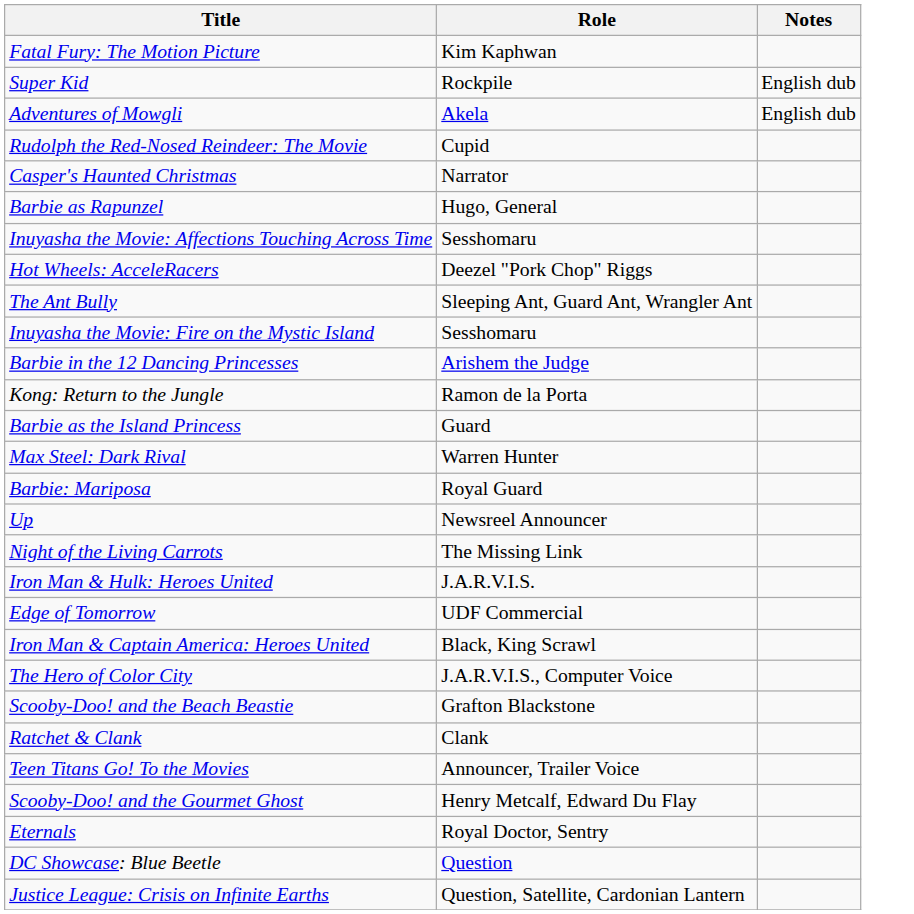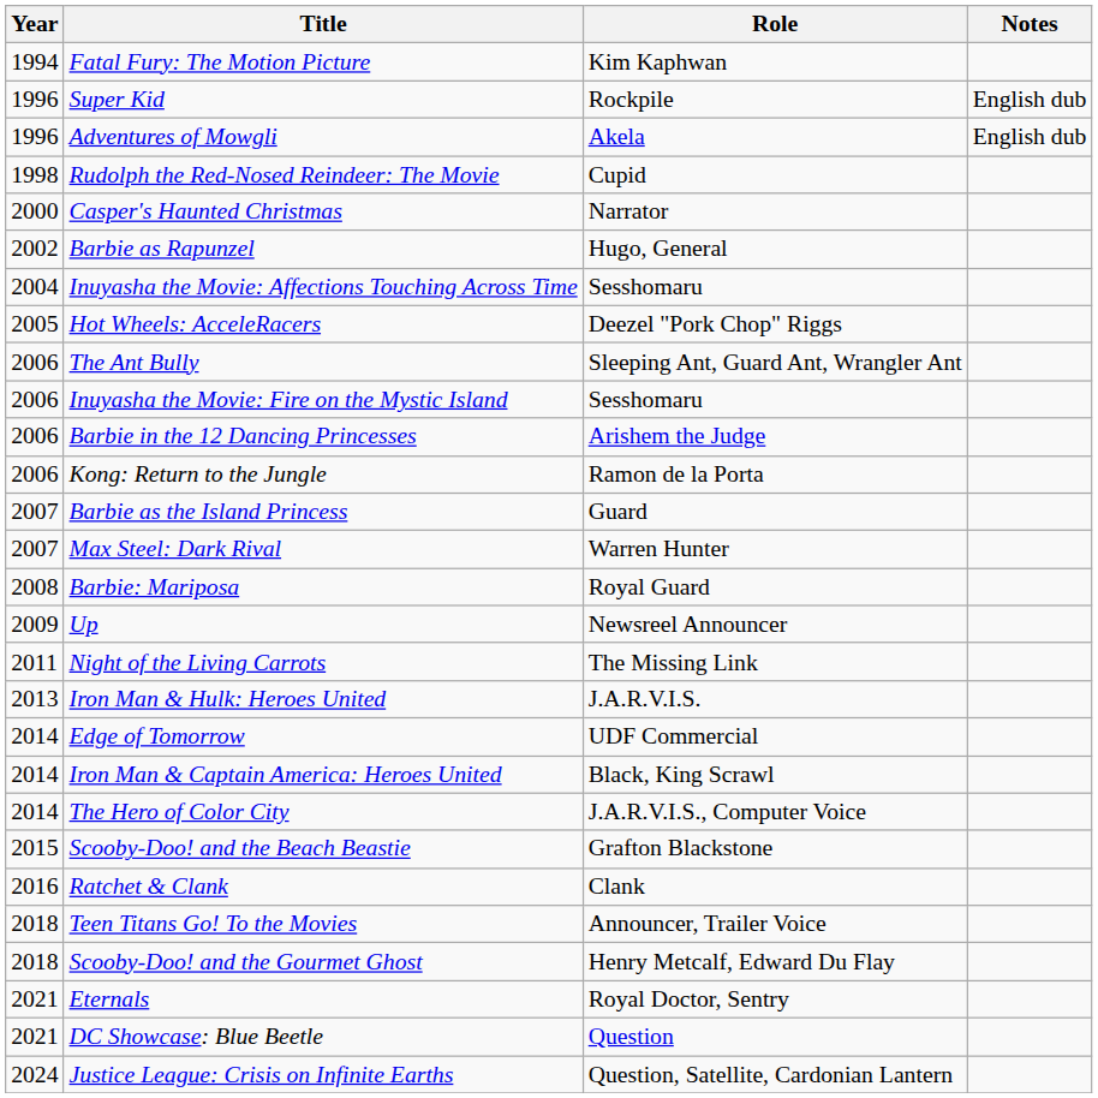+ column: Year | 1994 | 1996 | 1996 | 1998 | 2000 | 2002 | 2004 | 2005 | 2006 | 2006 | 2006 | 2006 | 2007 | 2007 | 2008 | 2009 | 2011 | 2013 | 2014 | 2014 | 2014 | 2015 | 2016 | 2018 | 2018 | 2021 | 2021 | 2024
